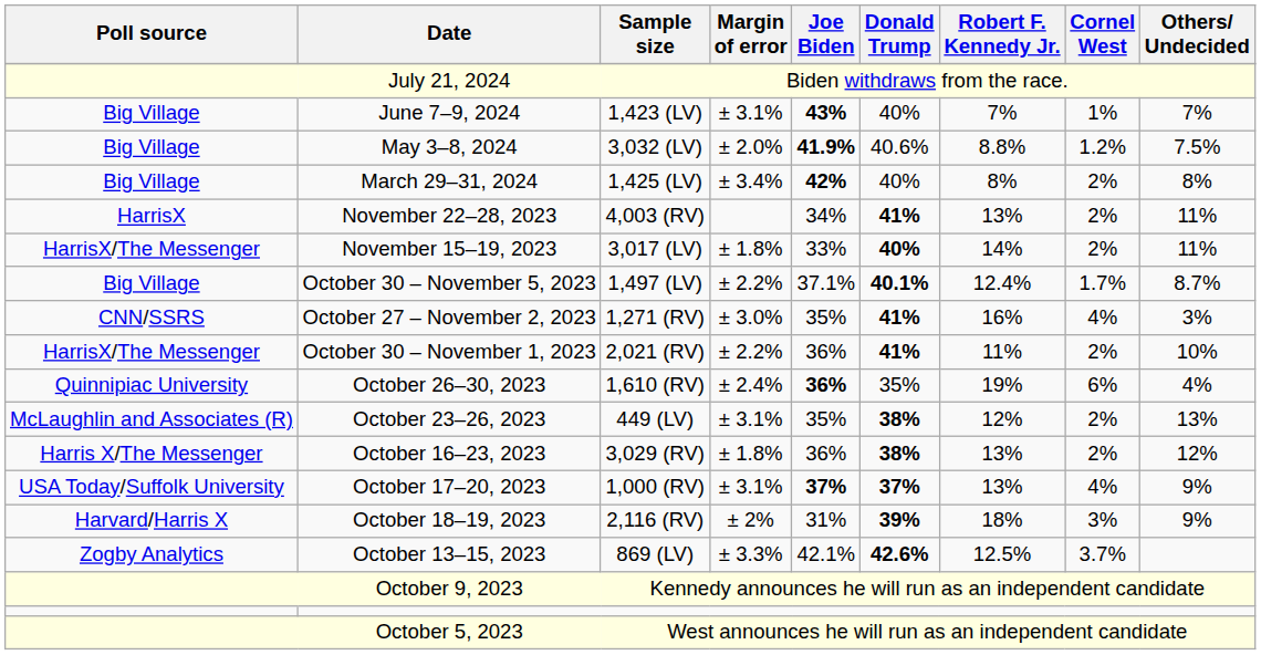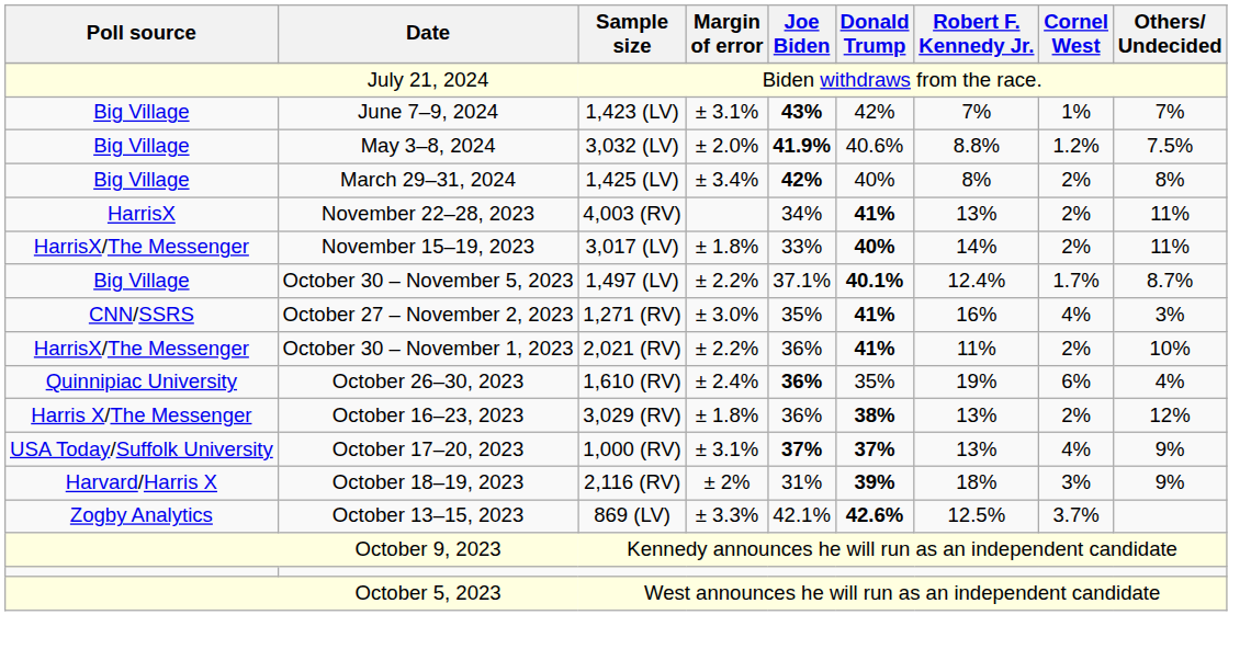June 7–9, 2024 | Donald Trump: 40% -> 42%
- row: McLaughlin and Associates (R) | October 23–26, 2023 | 449 (LV) | ± 3.1% | 35% | 38% | 12% | 2% | 13%
